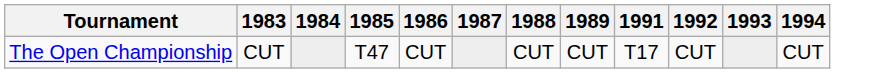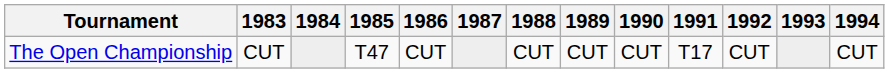+ column: 1990 | CUT
